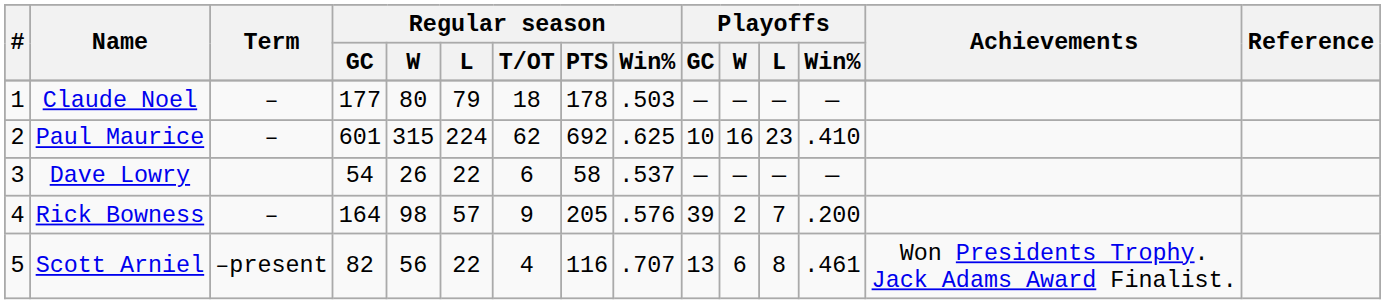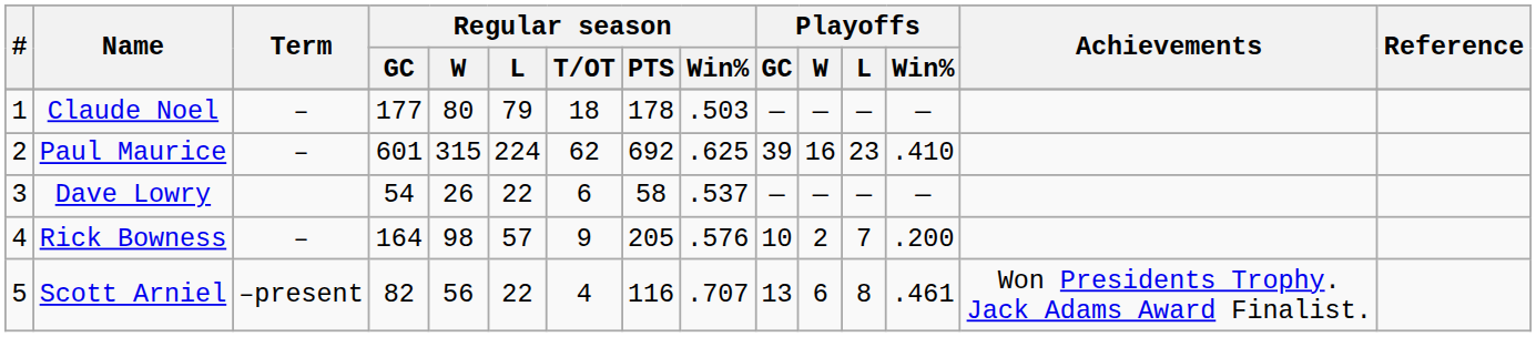Paul Maurice | Playoffs / GC: 10 -> 39
Rick Bowness | Playoffs / GC: 39 -> 10
